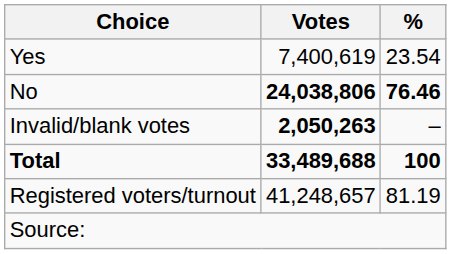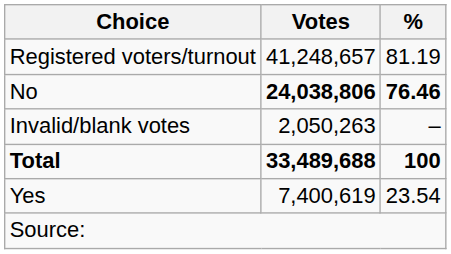rows swapped: Yes <-> Registered voters/turnout
Invalid/blank votes | Votes: bold -> normal
